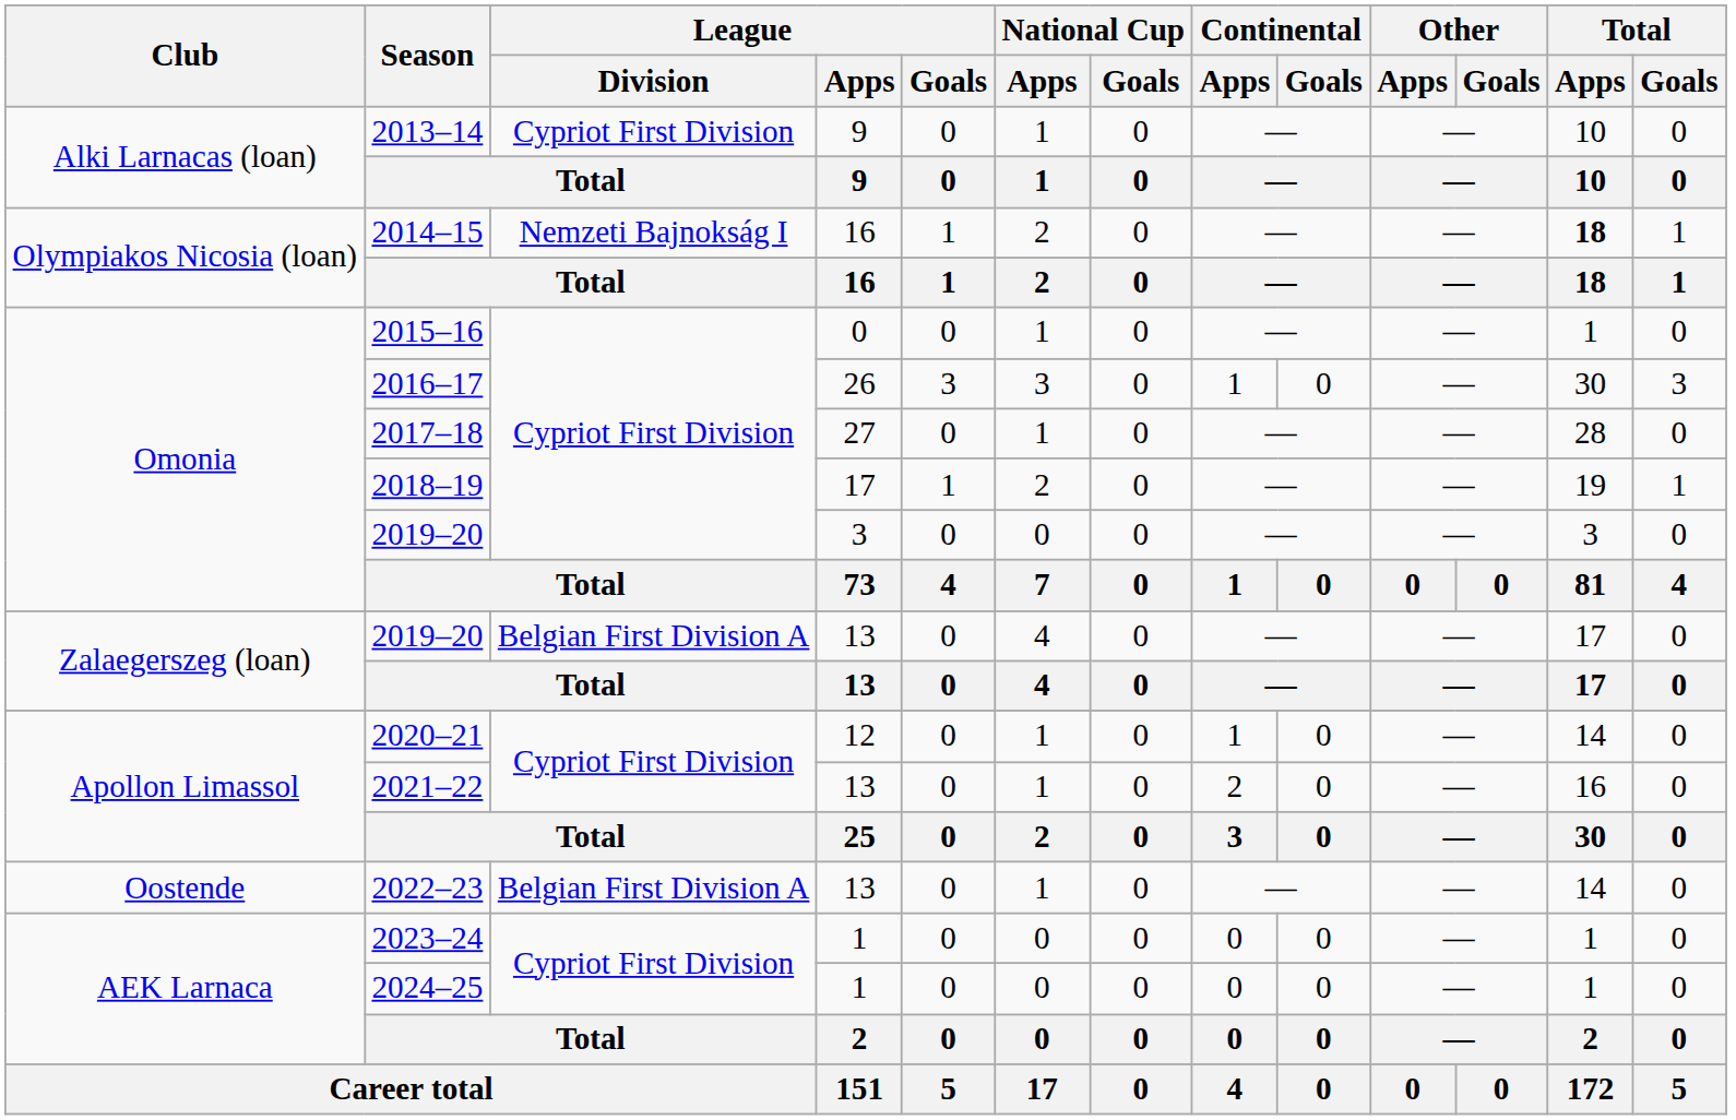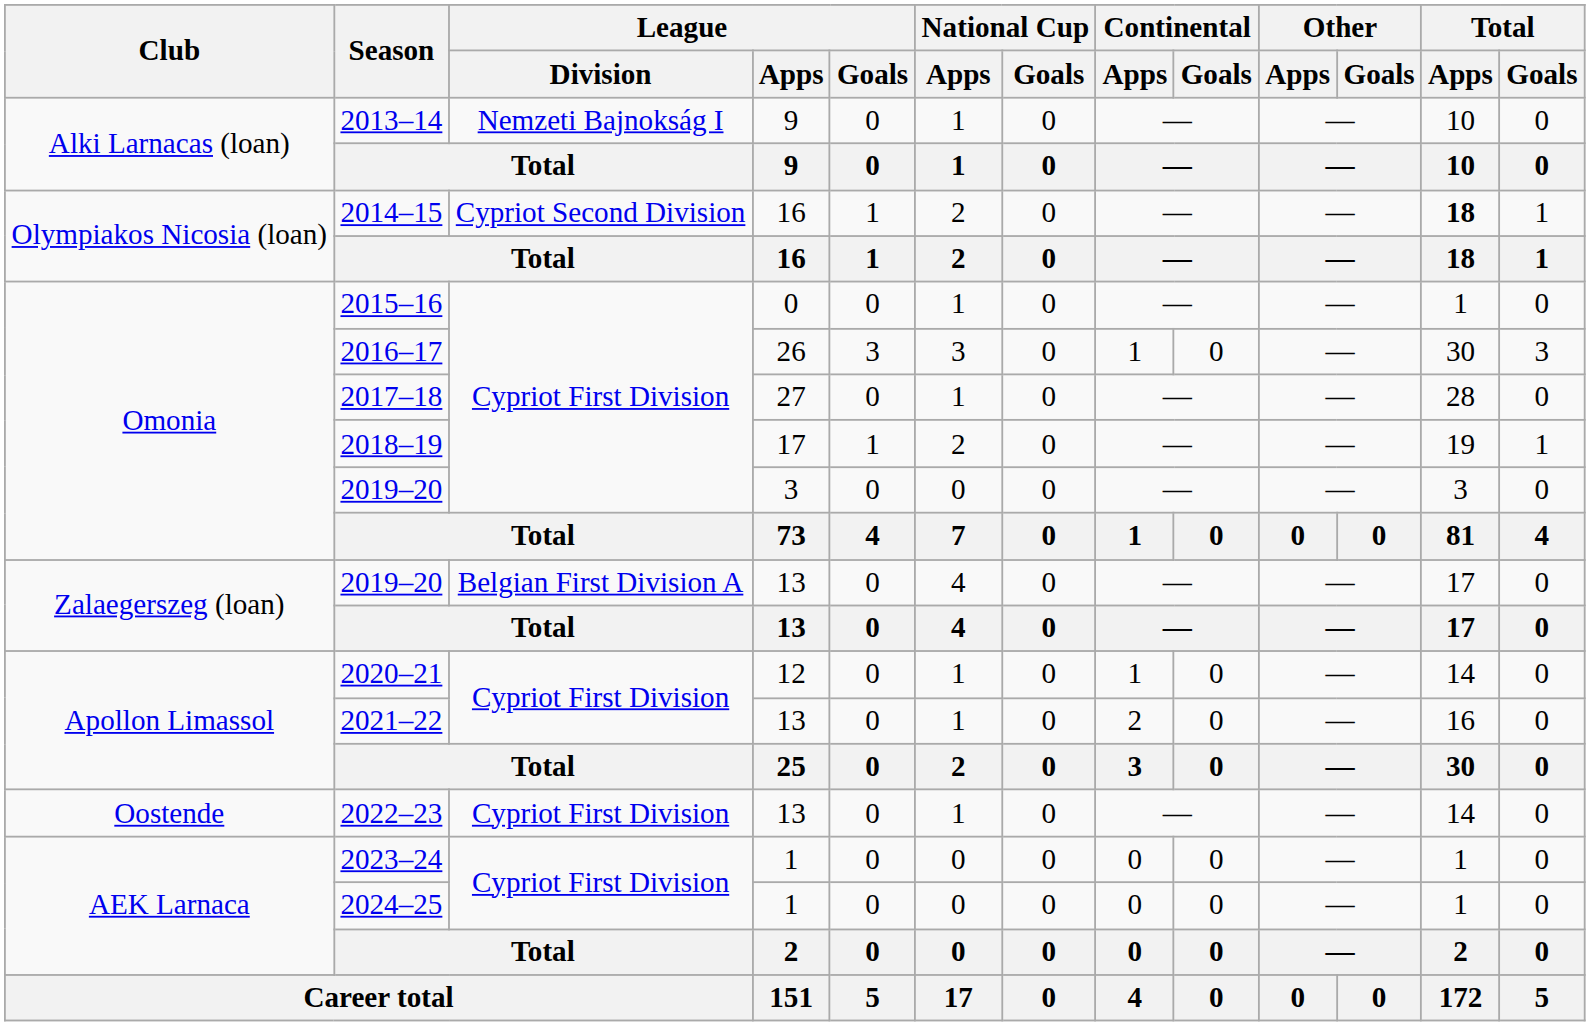2013–14 | League / Division: Cypriot First Division -> Nemzeti Bajnokság I
2014–15 | League / Division: Nemzeti Bajnokság I -> Cypriot Second Division
2022–23 | League / Division: Belgian First Division A -> Cypriot First Division
